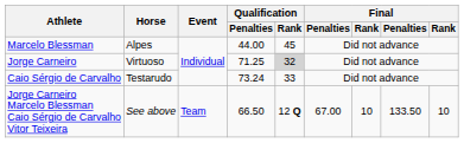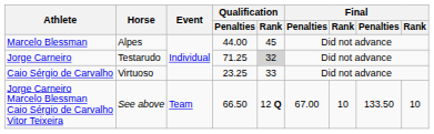Jorge Carneiro | Horse: Virtuoso -> Testarudo
Caio Sérgio de Carvalho | Horse: Testarudo -> Virtuoso
Caio Sérgio de Carvalho | Qualification / Penalties: 73.24 -> 23.25
